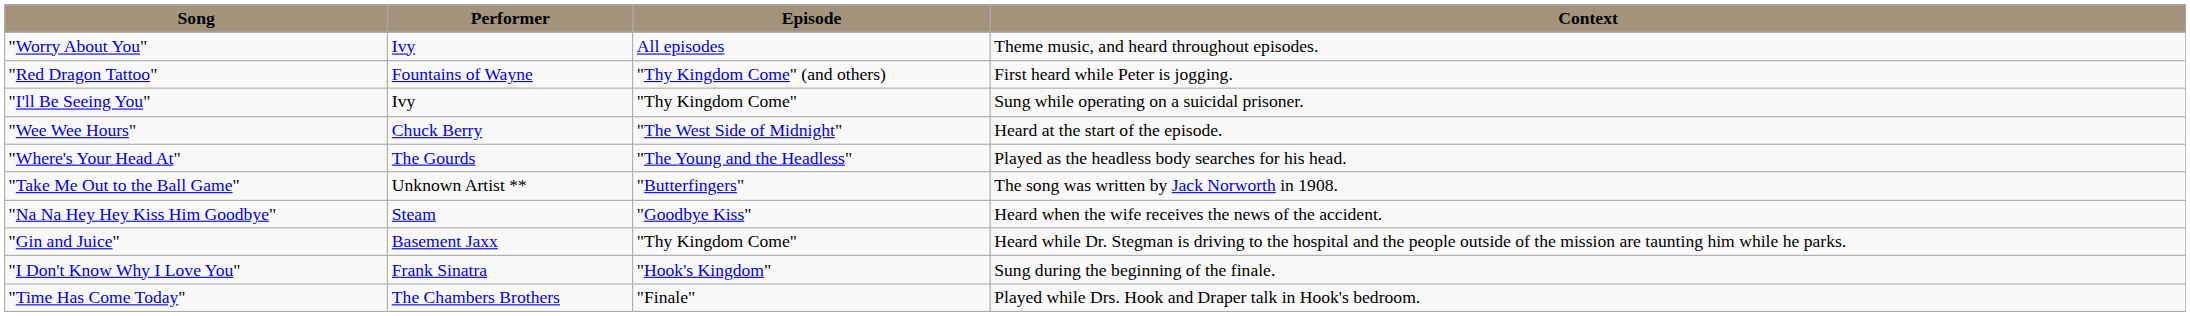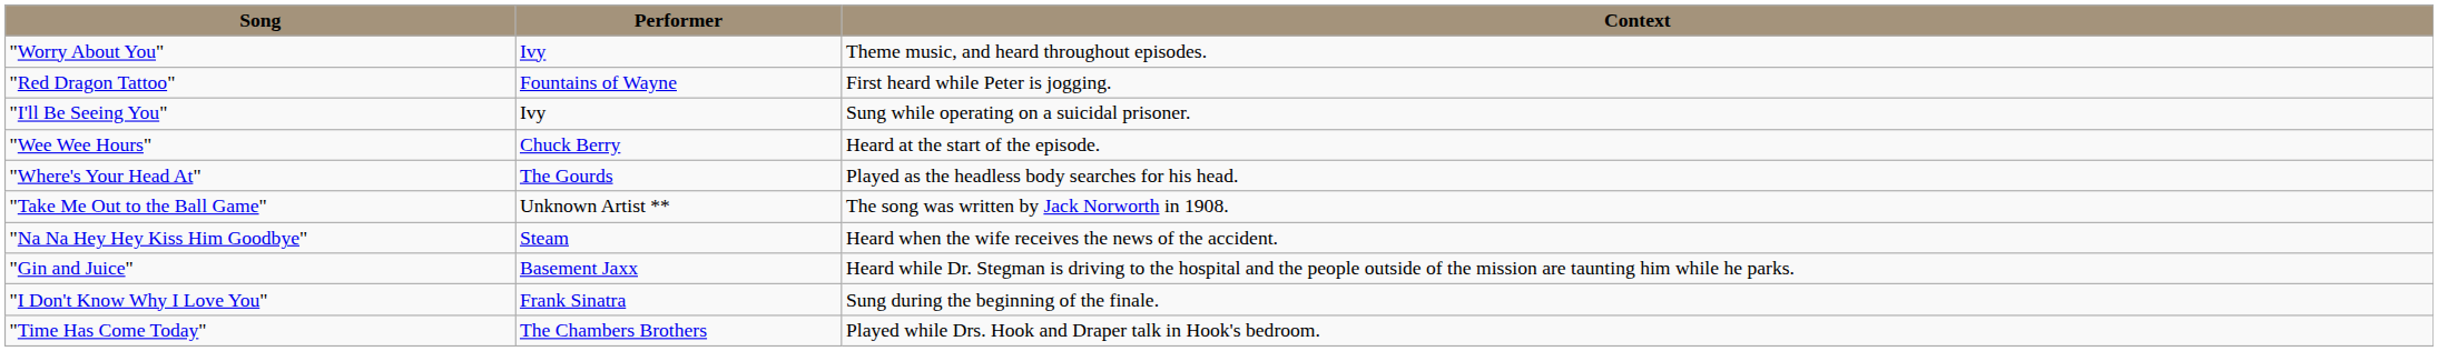- column: Episode | All episodes | "Thy Kingdom Come" (and others) | "Thy Kingdom Come" | "The West Side of Midnight" | "The Young and the Headless" | "Butterfingers" | "Goodbye Kiss" | "Thy Kingdom Come" | "Hook's Kingdom" | "Finale"
